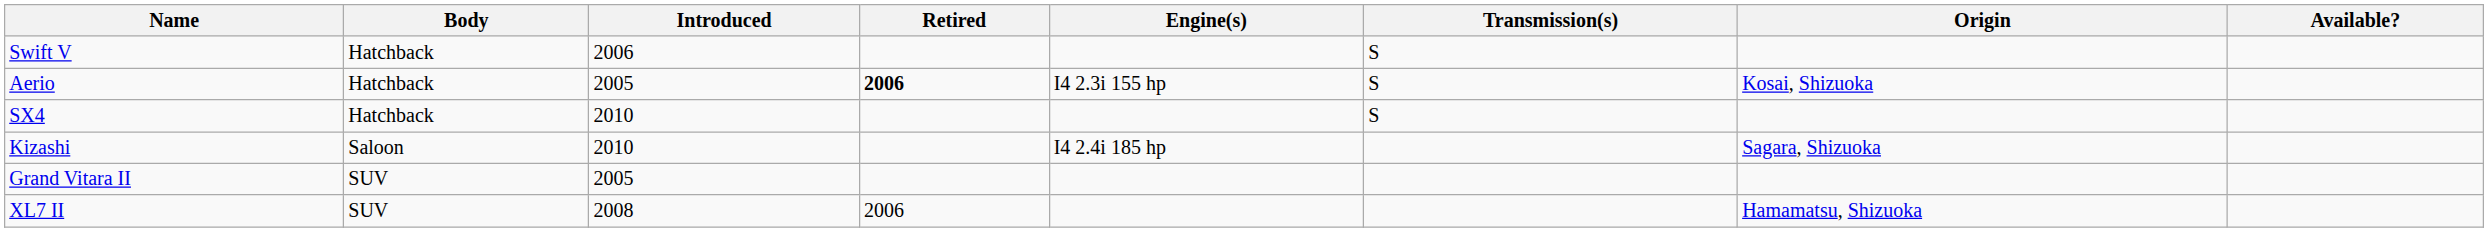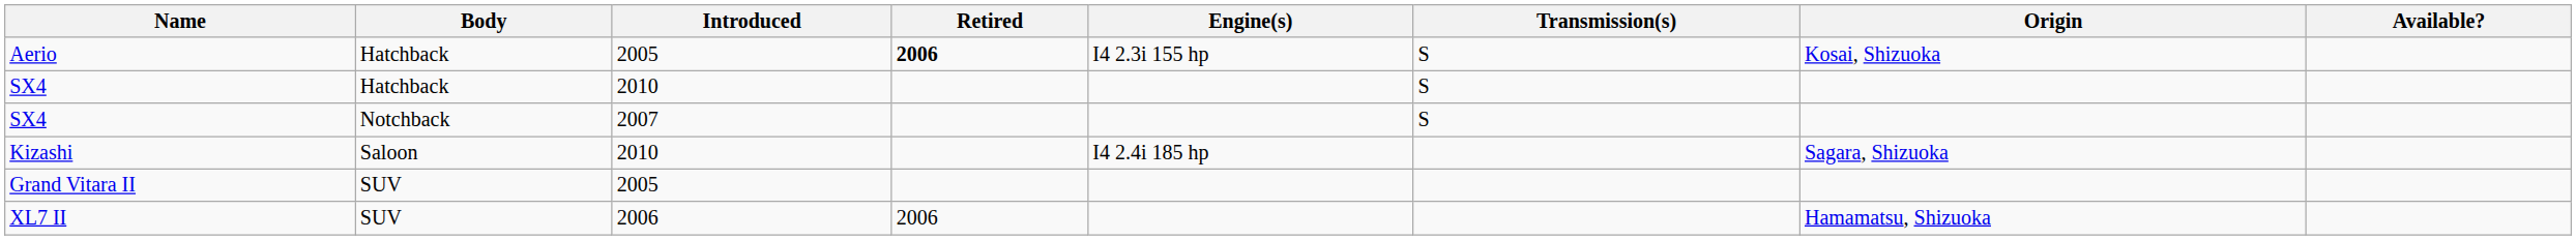- row: Swift V | Hatchback | 2006 | S
+ row: SX4 | Notchback | 2007 | S
XL7 II | Introduced: 2008 -> 2006
